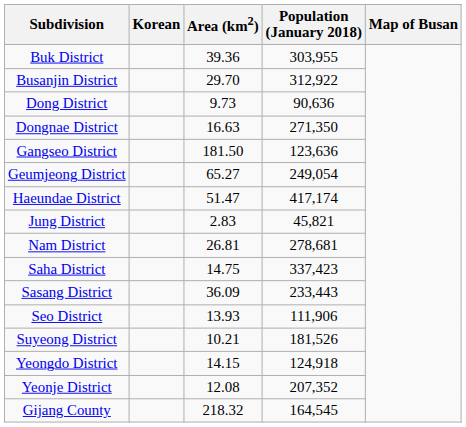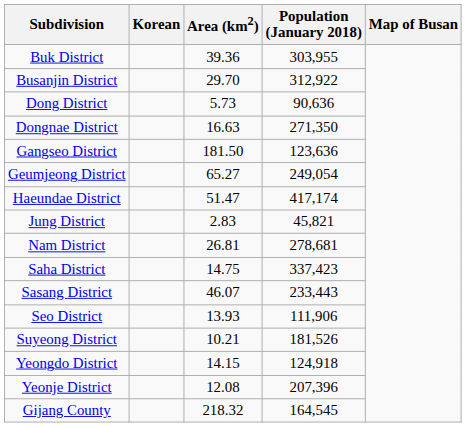Dong District | Area (km2): 9.73 -> 5.73
Sasang District | Area (km2): 36.09 -> 46.07
Yeonje District | Population (January 2018): 207,352 -> 207,396
